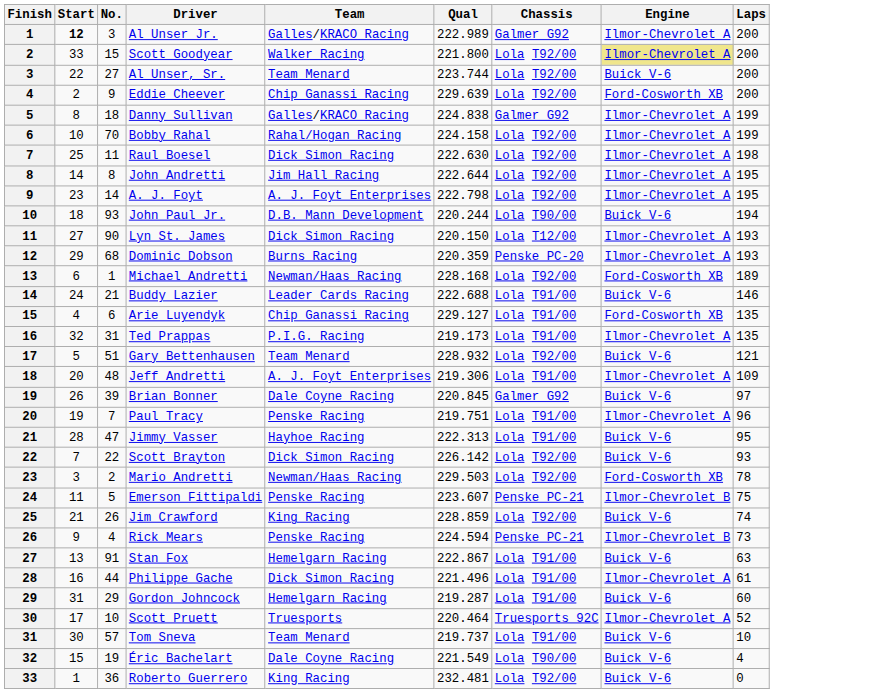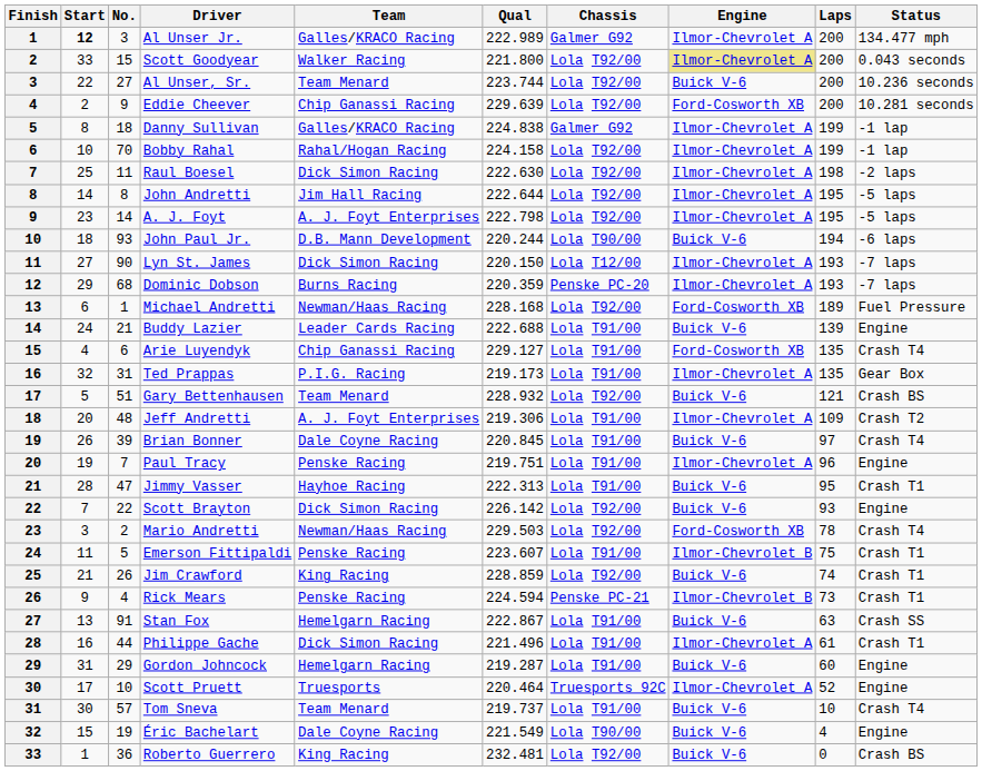+ column: Status | 134.477 mph | 0.043 seconds | 10.236 seconds | 10.281 seconds | -1 lap | -1 lap | -2 laps | -5 laps | -5 laps | -6 laps | -7 laps | -7 laps | Fuel Pressure | Engine | Crash T4 | Gear Box | Crash BS | Crash T2 | Crash T4 | Engine | Crash T1 | Engine | Crash T4 | Crash T1 | Crash T1 | Crash T1 | Crash SS | Crash T1 | Engine | Engine | Crash T4 | Engine | Crash BS
Buddy Lazier | Laps: 146 -> 139
Brian Bonner | Chassis: Galmer G92 -> Lola T91/00
Emerson Fittipaldi | Chassis: Penske PC-21 -> Lola T91/00
